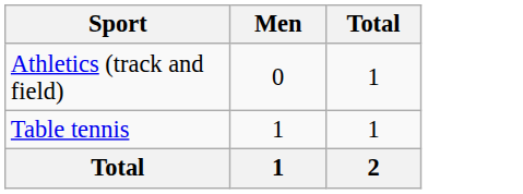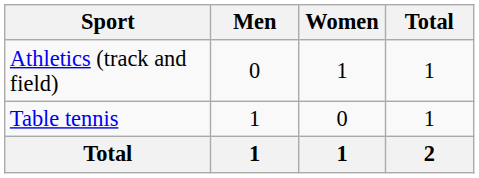+ column: Women | 1 | 0 | 1
